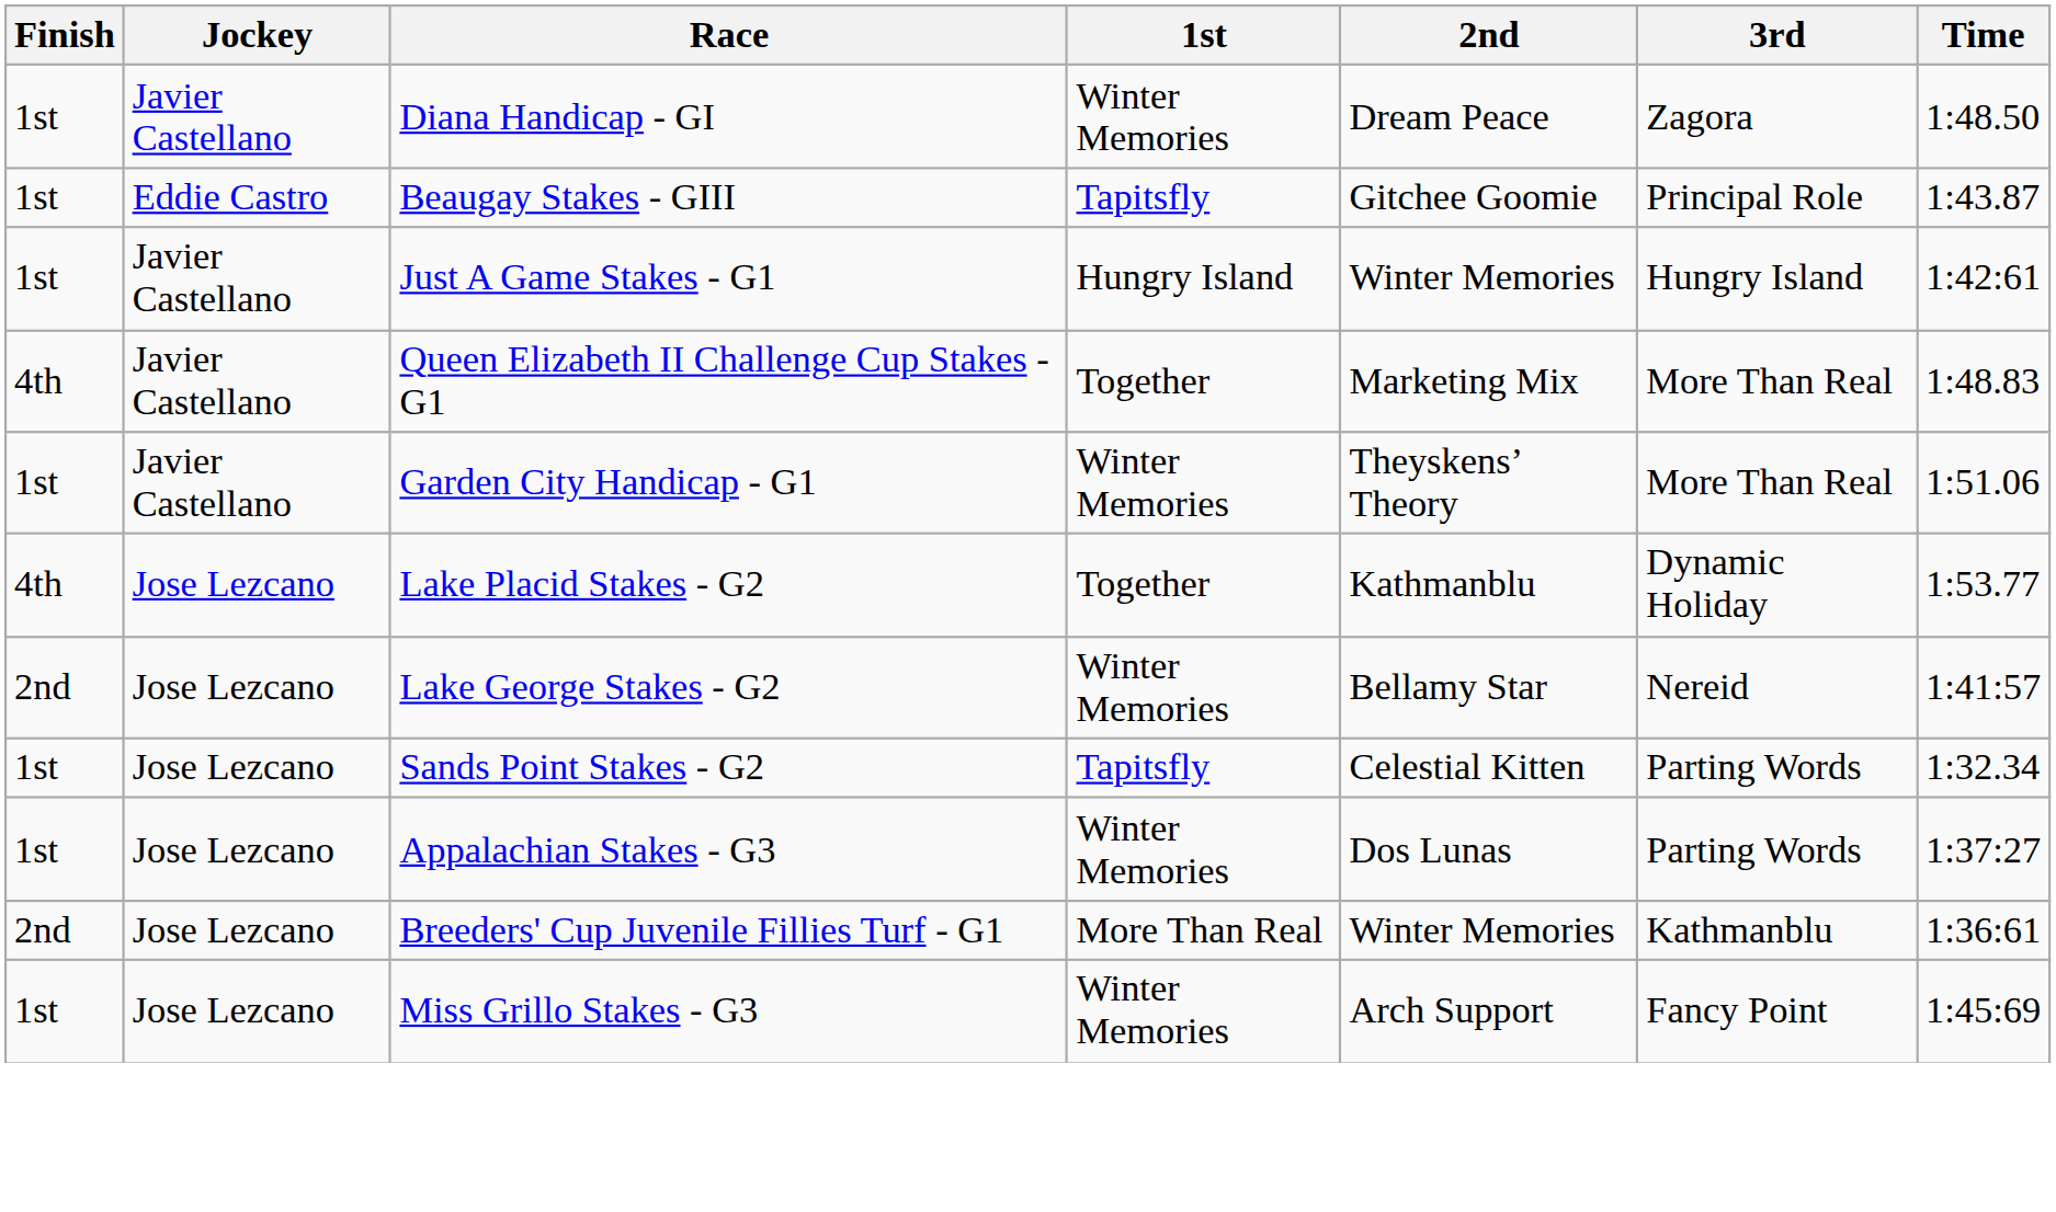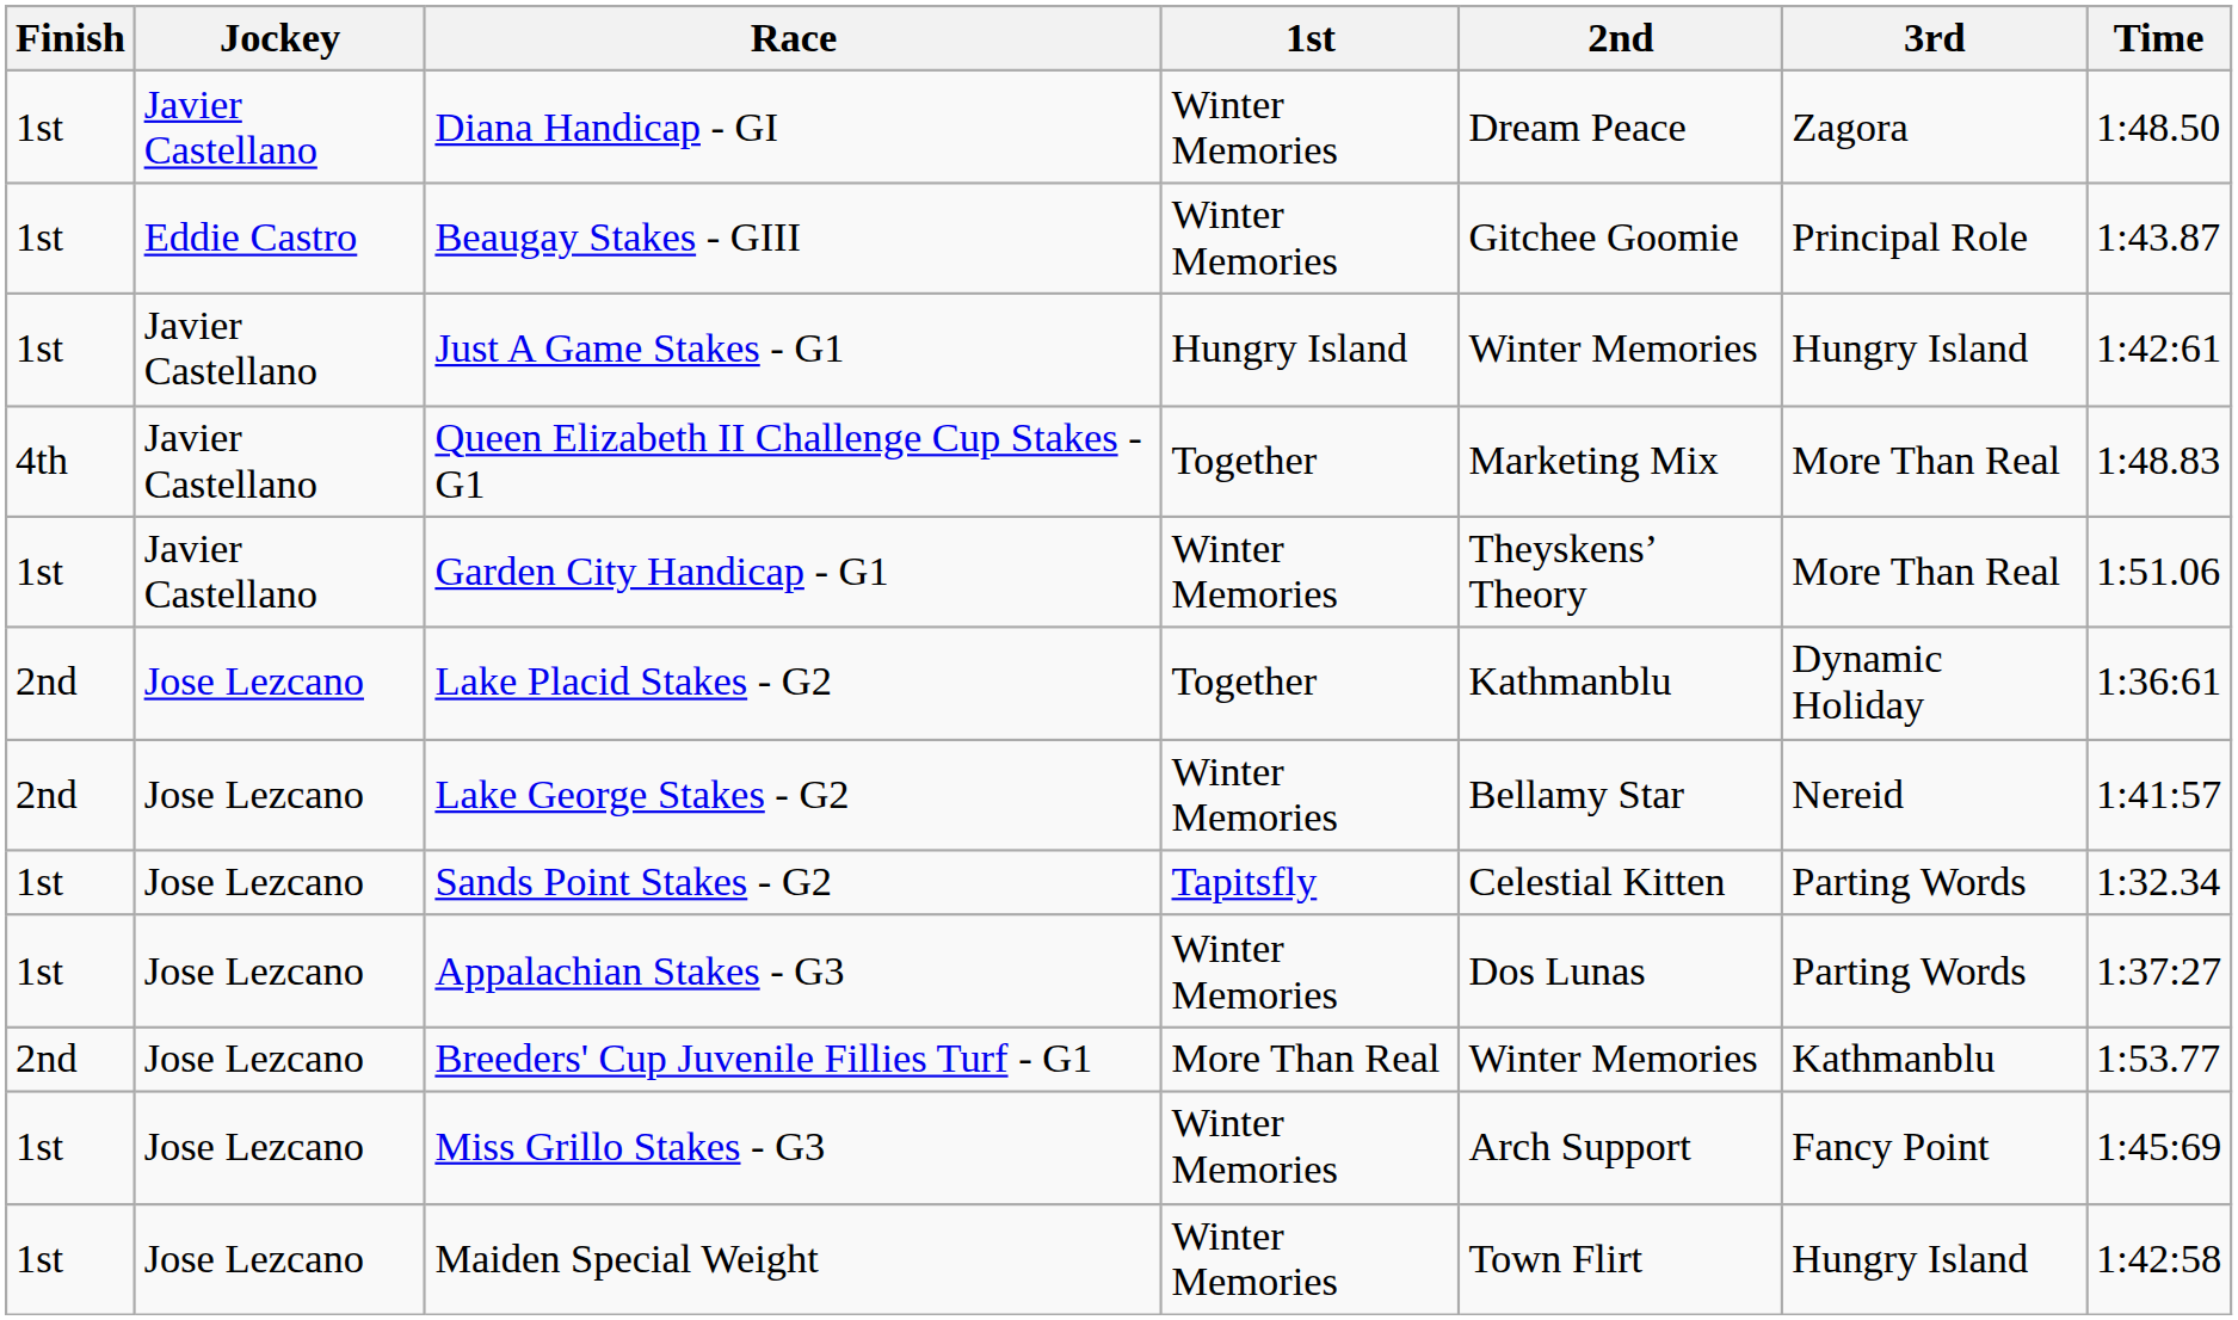Beaugay Stakes - GIII | 1st: Tapitsfly -> Winter Memories
Lake Placid Stakes - G2 | Finish: 4th -> 2nd
Lake Placid Stakes - G2 | Time: 1:53.77 -> 1:36:61
Breeders' Cup Juvenile Fillies Turf - G1 | Time: 1:36:61 -> 1:53.77
+ row: 1st | Jose Lezcano | Maiden Special Weight | Winter Memories | Town Flirt | Hungry Island | 1:42:58
